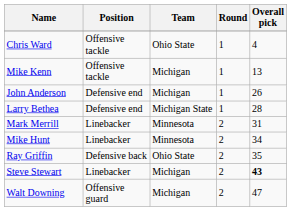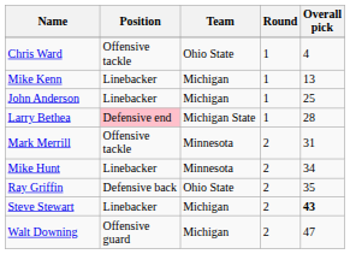Mike Kenn | Position: Offensive tackle -> Linebacker
John Anderson | Position: Defensive end -> Linebacker
John Anderson | Overall pick: 26 -> 25
Larry Bethea | Position: no background -> pink background
Mark Merrill | Position: Linebacker -> Offensive tackle
